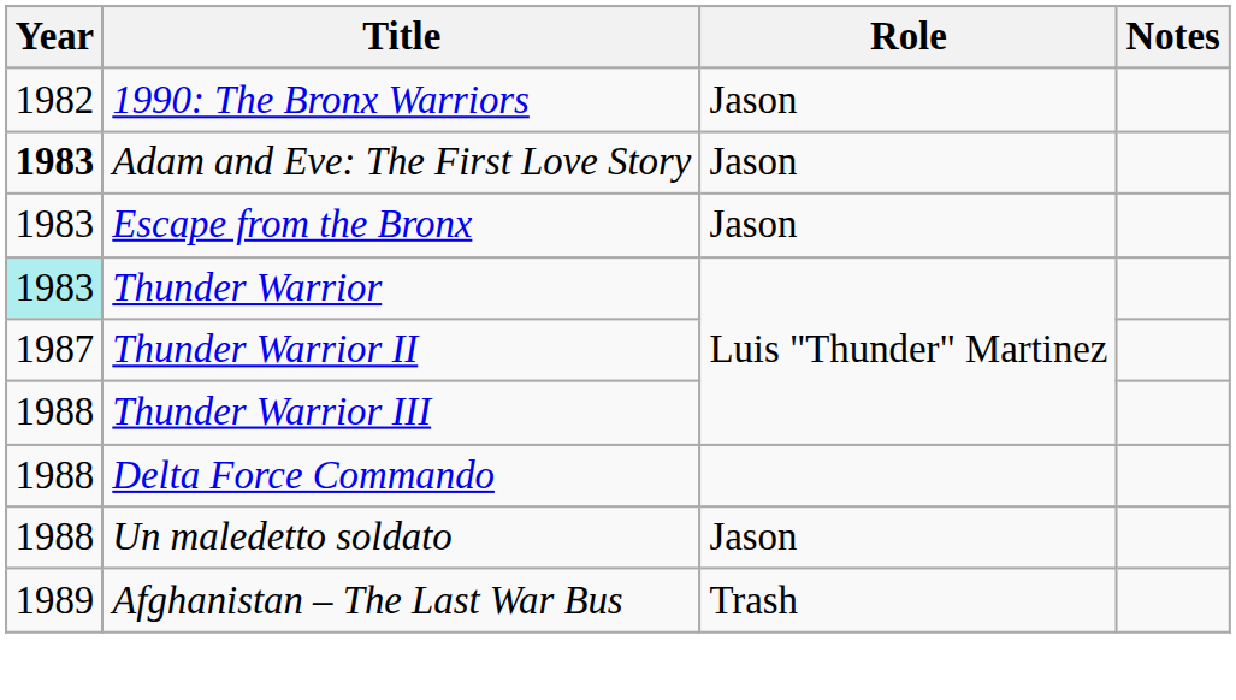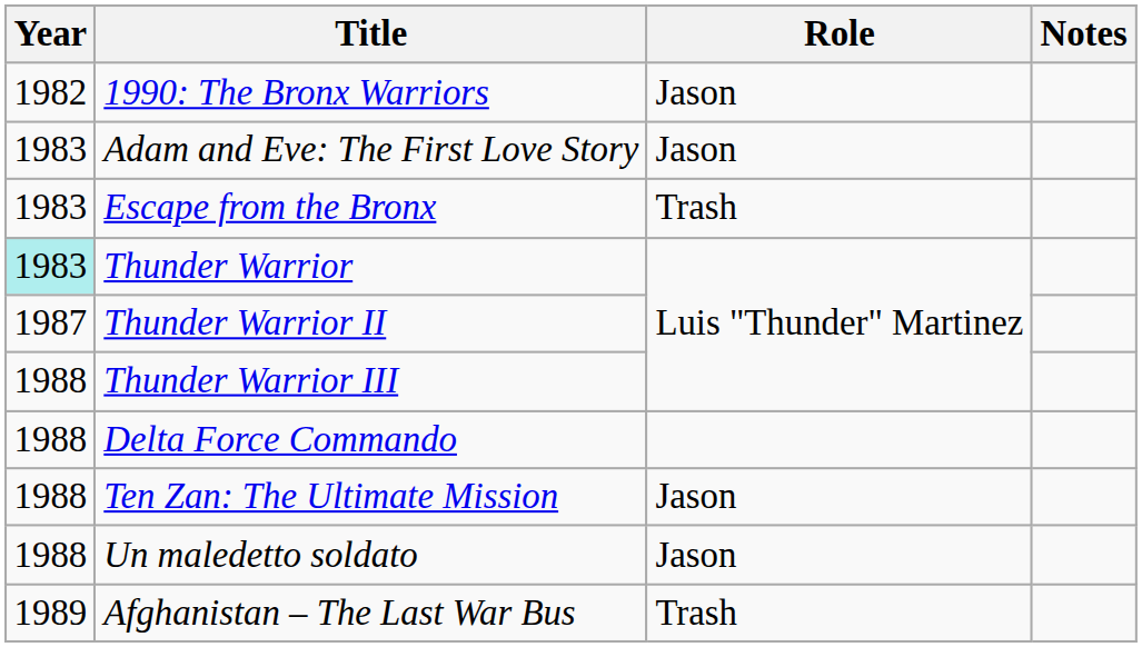Adam and Eve: The First Love Story | Year: bold -> normal
Escape from the Bronx | Role: Jason -> Trash
+ row: 1988 | Ten Zan: The Ultimate Mission | Jason
